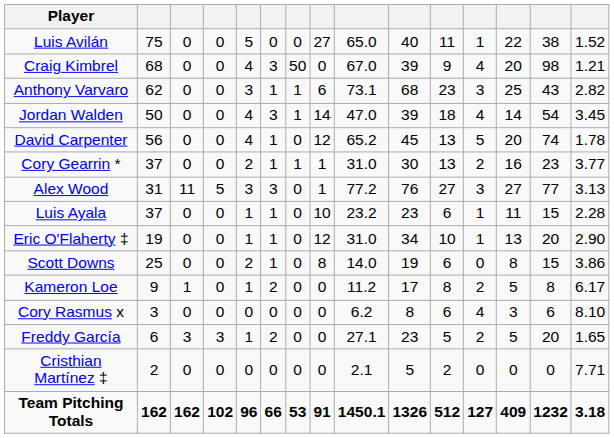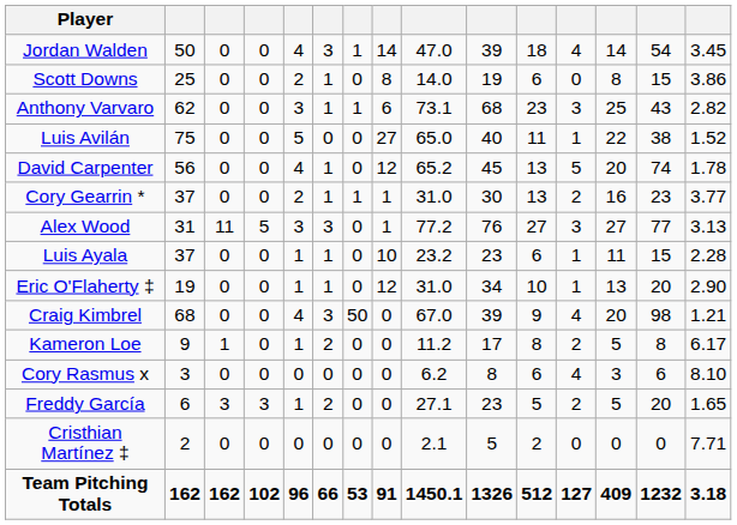rows swapped: Luis Avilán <-> Jordan Walden
rows swapped: Craig Kimbrel <-> Scott Downs
